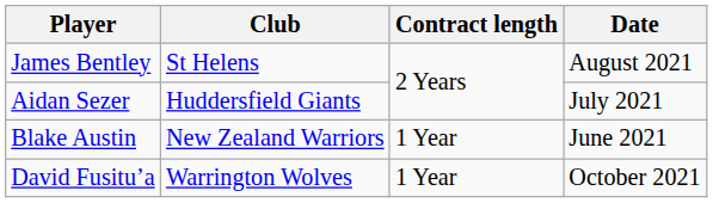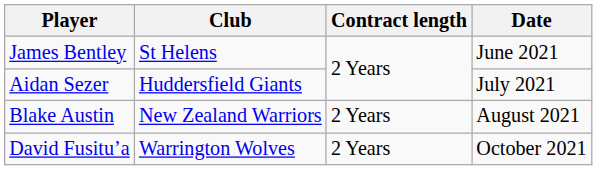James Bentley | Date: August 2021 -> June 2021
Blake Austin | Contract length: 1 Year -> 2 Years
Blake Austin | Date: June 2021 -> August 2021
David Fusitu’a | Contract length: 1 Year -> 2 Years
